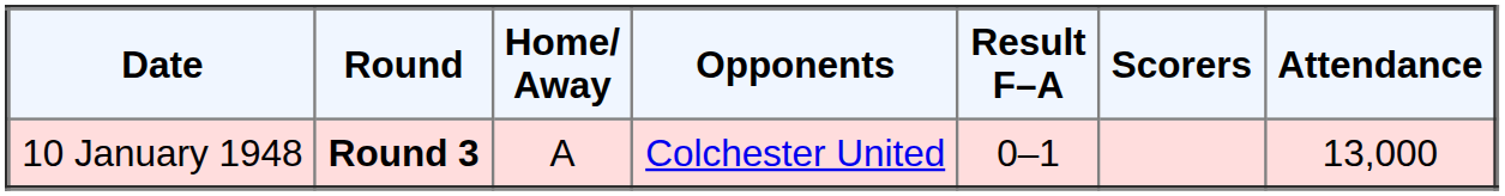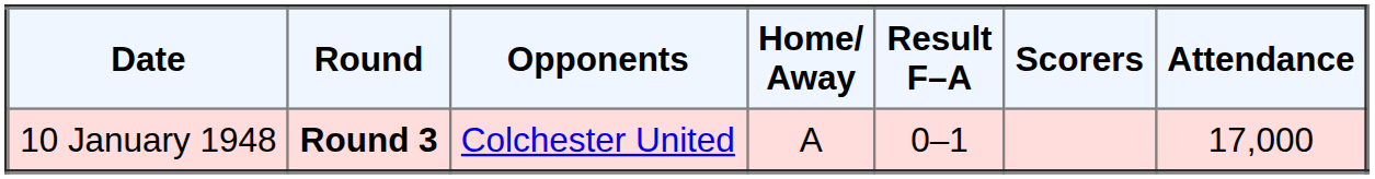columns swapped: Opponents <-> Home/ Away
10 January 1948 | Attendance: 13,000 -> 17,000
